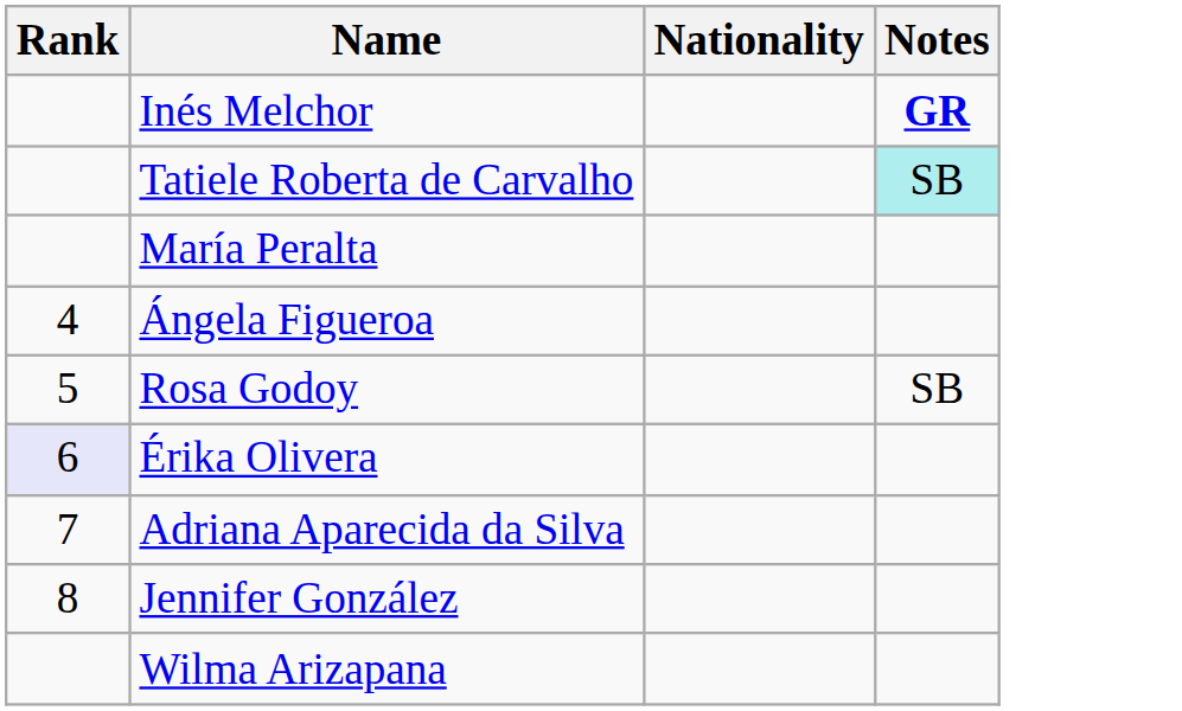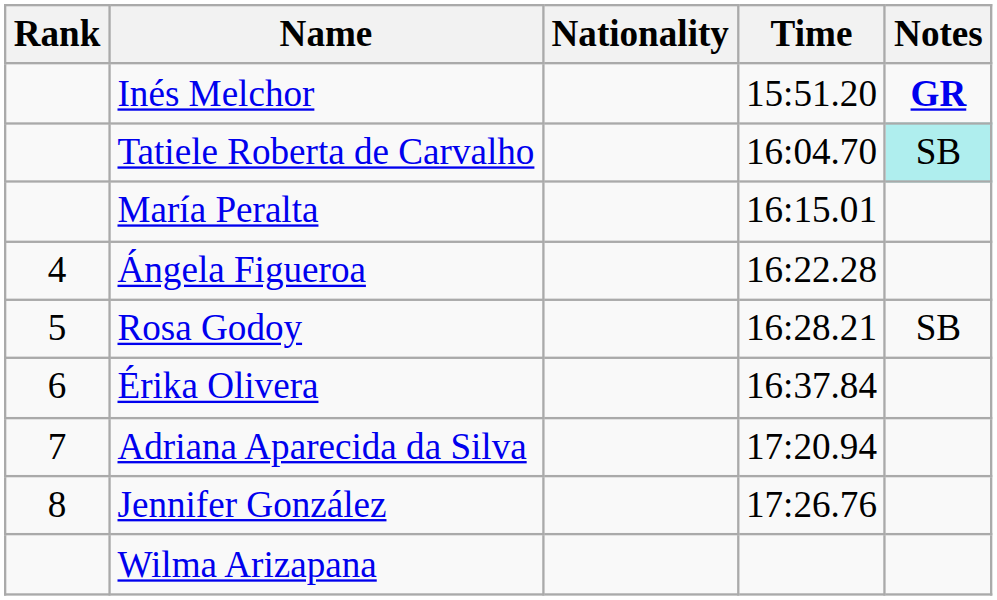+ column: Time | 15:51.20 | 16:04.70 | 16:15.01 | 16:22.28 | 16:28.21 | 16:37.84 | 17:20.94 | 17:26.76
Érika Olivera | Rank: lavender background -> no background
